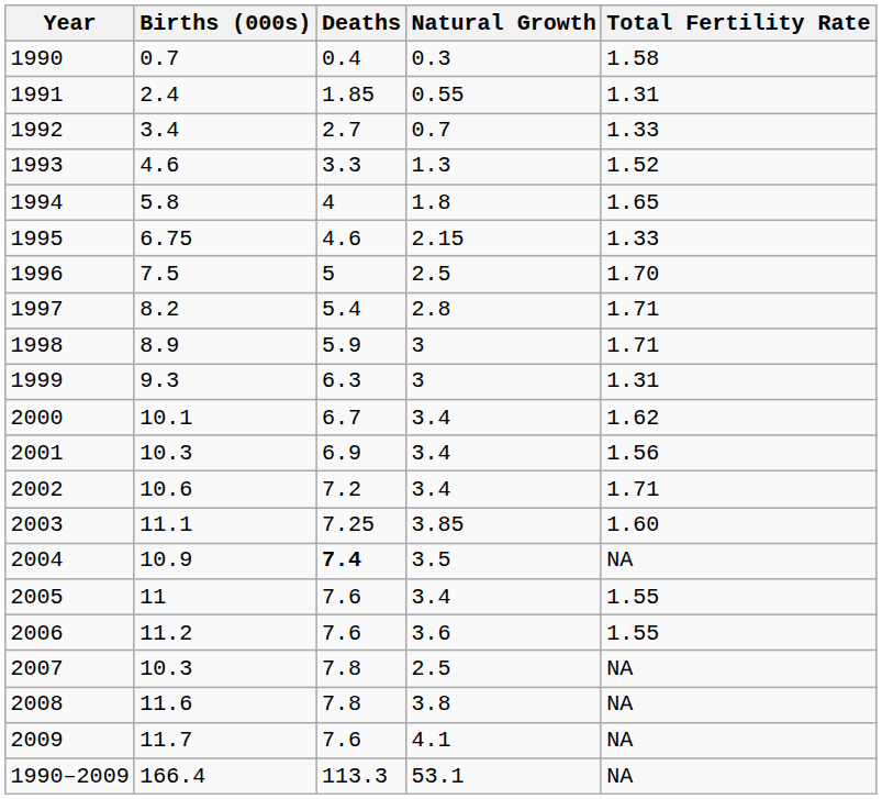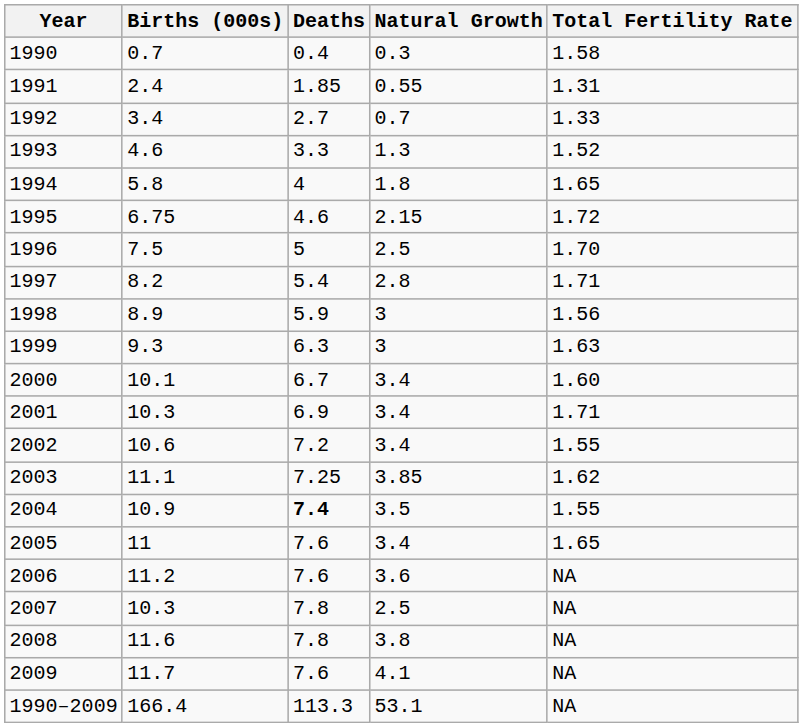1995 | Total Fertility Rate: 1.33 -> 1.72
1998 | Total Fertility Rate: 1.71 -> 1.56
1999 | Total Fertility Rate: 1.31 -> 1.63
2000 | Total Fertility Rate: 1.62 -> 1.60
2001 | Total Fertility Rate: 1.56 -> 1.71
2002 | Total Fertility Rate: 1.71 -> 1.55
2003 | Total Fertility Rate: 1.60 -> 1.62
2004 | Total Fertility Rate: NA -> 1.55
2005 | Total Fertility Rate: 1.55 -> 1.65
2006 | Total Fertility Rate: 1.55 -> NA
